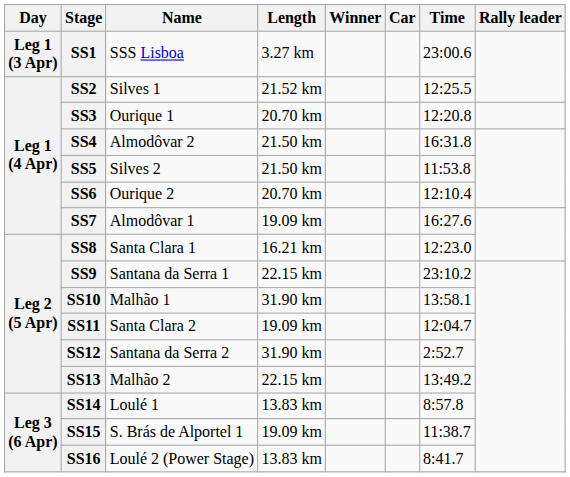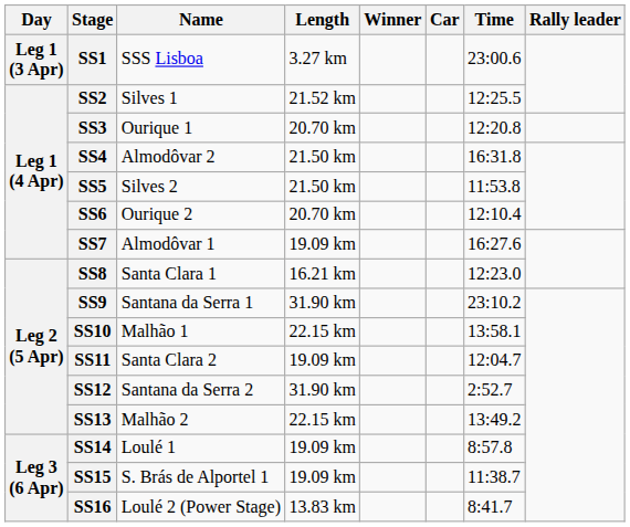SS9 | Length: 22.15 km -> 31.90 km
SS10 | Length: 31.90 km -> 22.15 km
SS14 | Length: 13.83 km -> 19.09 km
